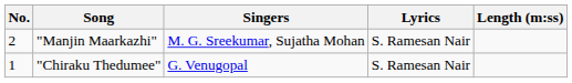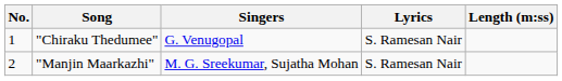rows swapped: "Chiraku Thedumee" <-> "Manjin Maarkazhi"
